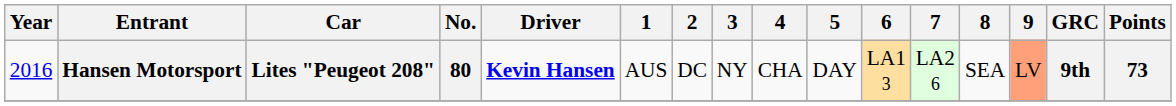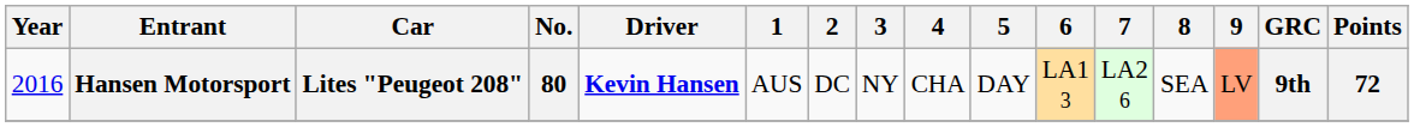Hansen Motorsport | Points: 73 -> 72
